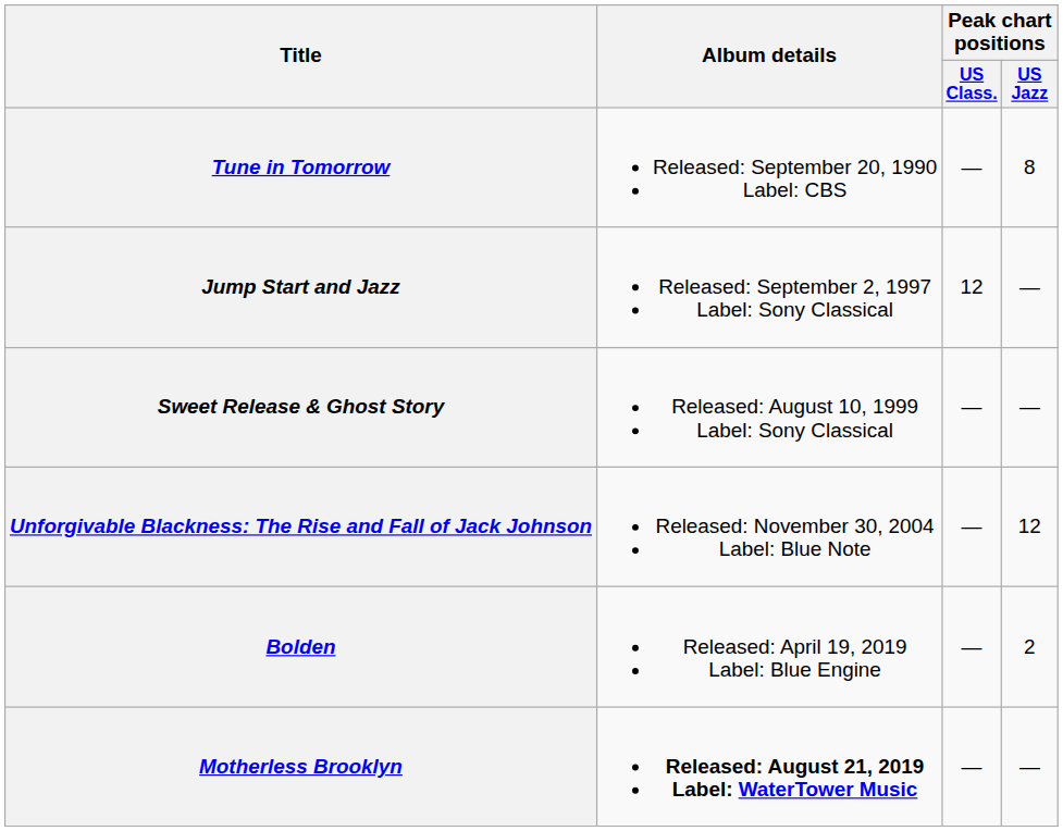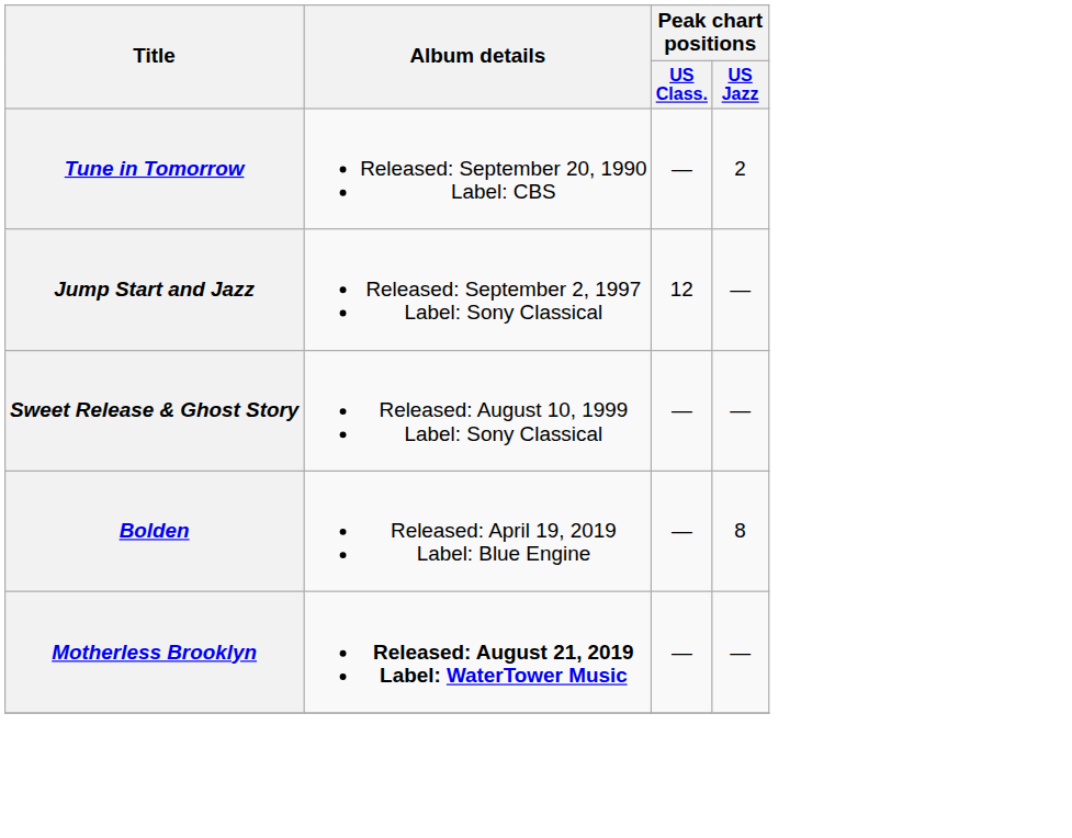Tune in Tomorrow | Peak chart positions / US Jazz: 8 -> 2
- row: Unforgivable Blackness: The Rise and Fall of Jack Johnson | Released: November 30, 2004 Label: Blue Note | — | 12
Bolden | Peak chart positions / US Jazz: 2 -> 8
